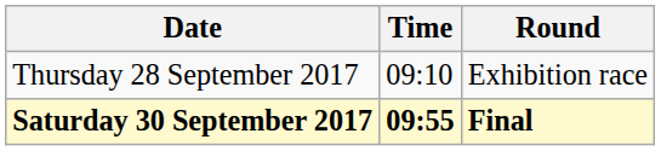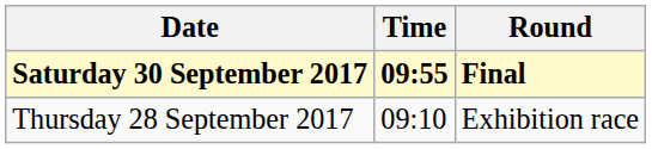rows swapped: Thursday 28 September 2017 <-> Saturday 30 September 2017
